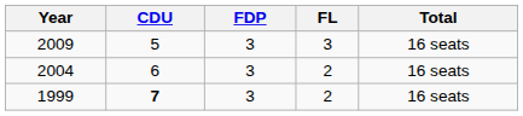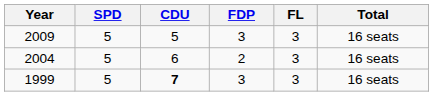+ column: SPD | 5 | 5 | 5
2004 | FDP: 3 -> 2
2004 | FL: 2 -> 3
1999 | FL: 2 -> 3
